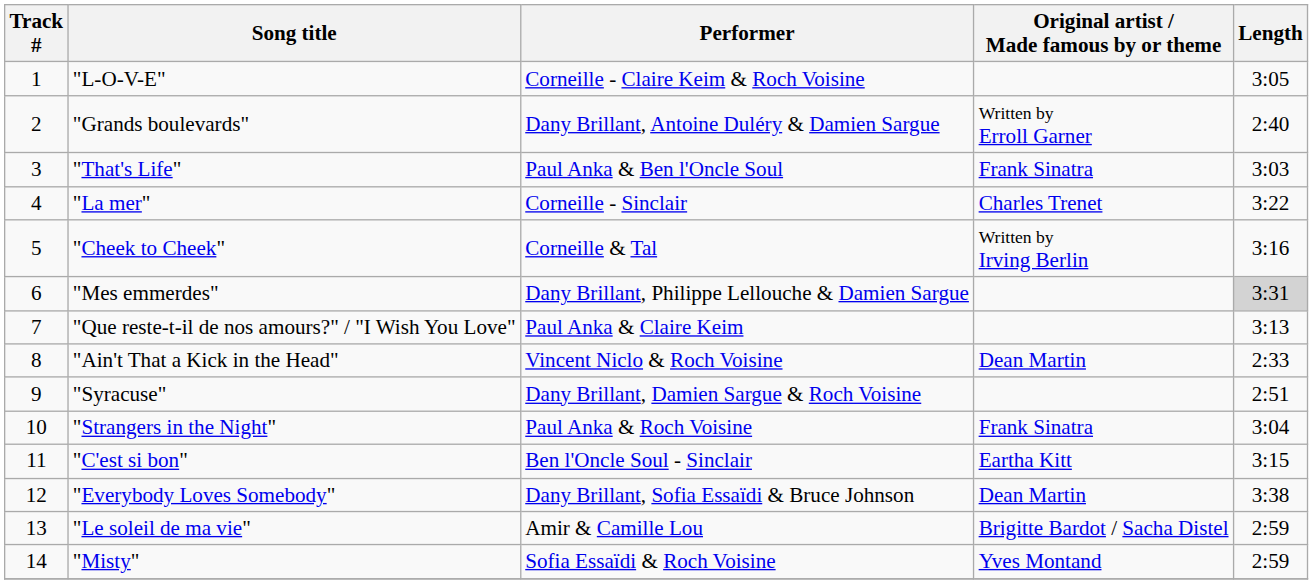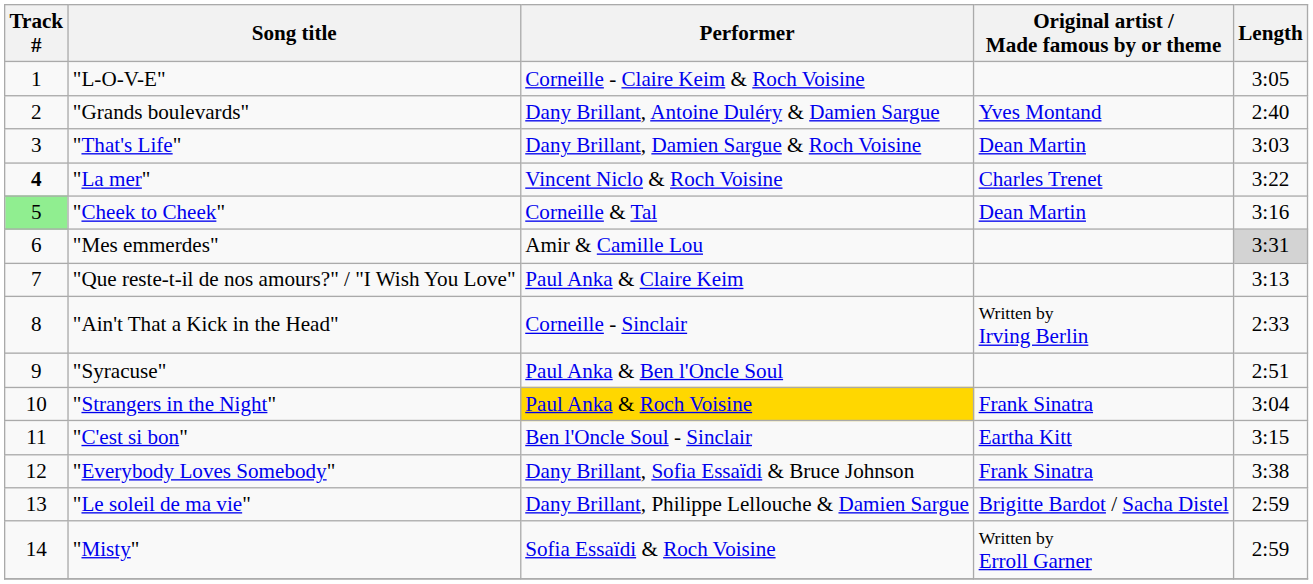"Grands boulevards" | Original artist / Made famous by or theme: Written by Erroll Garner -> Yves Montand
"That's Life" | Performer: Paul Anka & Ben l'Oncle Soul -> Dany Brillant, Damien Sargue & Roch Voisine
"That's Life" | Original artist / Made famous by or theme: Frank Sinatra -> Dean Martin
"La mer" | Track #: normal -> bold
"La mer" | Performer: Corneille - Sinclair -> Vincent Niclo & Roch Voisine
"Cheek to Cheek" | Track #: no background -> lightgreen background
"Cheek to Cheek" | Original artist / Made famous by or theme: Written by Irving Berlin -> Dean Martin
"Mes emmerdes" | Performer: Dany Brillant, Philippe Lellouche & Damien Sargue -> Amir & Camille Lou
"Ain't That a Kick in the Head" | Performer: Vincent Niclo & Roch Voisine -> Corneille - Sinclair
"Ain't That a Kick in the Head" | Original artist / Made famous by or theme: Dean Martin -> Written by Irving Berlin
"Syracuse" | Performer: Dany Brillant, Damien Sargue & Roch Voisine -> Paul Anka & Ben l'Oncle Soul
"Strangers in the Night" | Performer: no background -> gold background
"Everybody Loves Somebody" | Original artist / Made famous by or theme: Dean Martin -> Frank Sinatra
"Le soleil de ma vie" | Performer: Amir & Camille Lou -> Dany Brillant, Philippe Lellouche & Damien Sargue
"Misty" | Original artist / Made famous by or theme: Yves Montand -> Written by Erroll Garner
